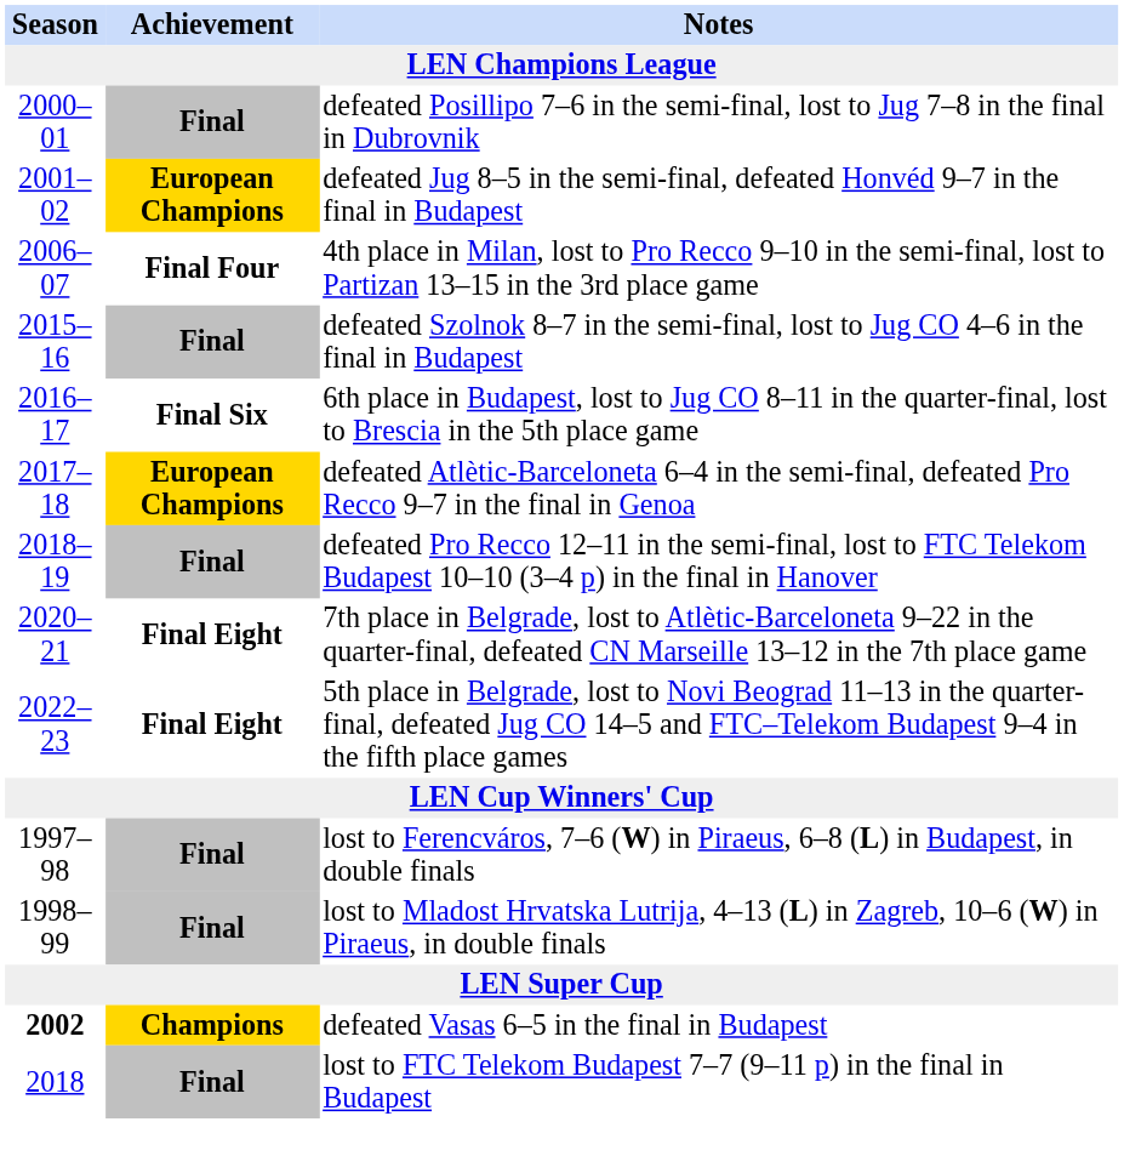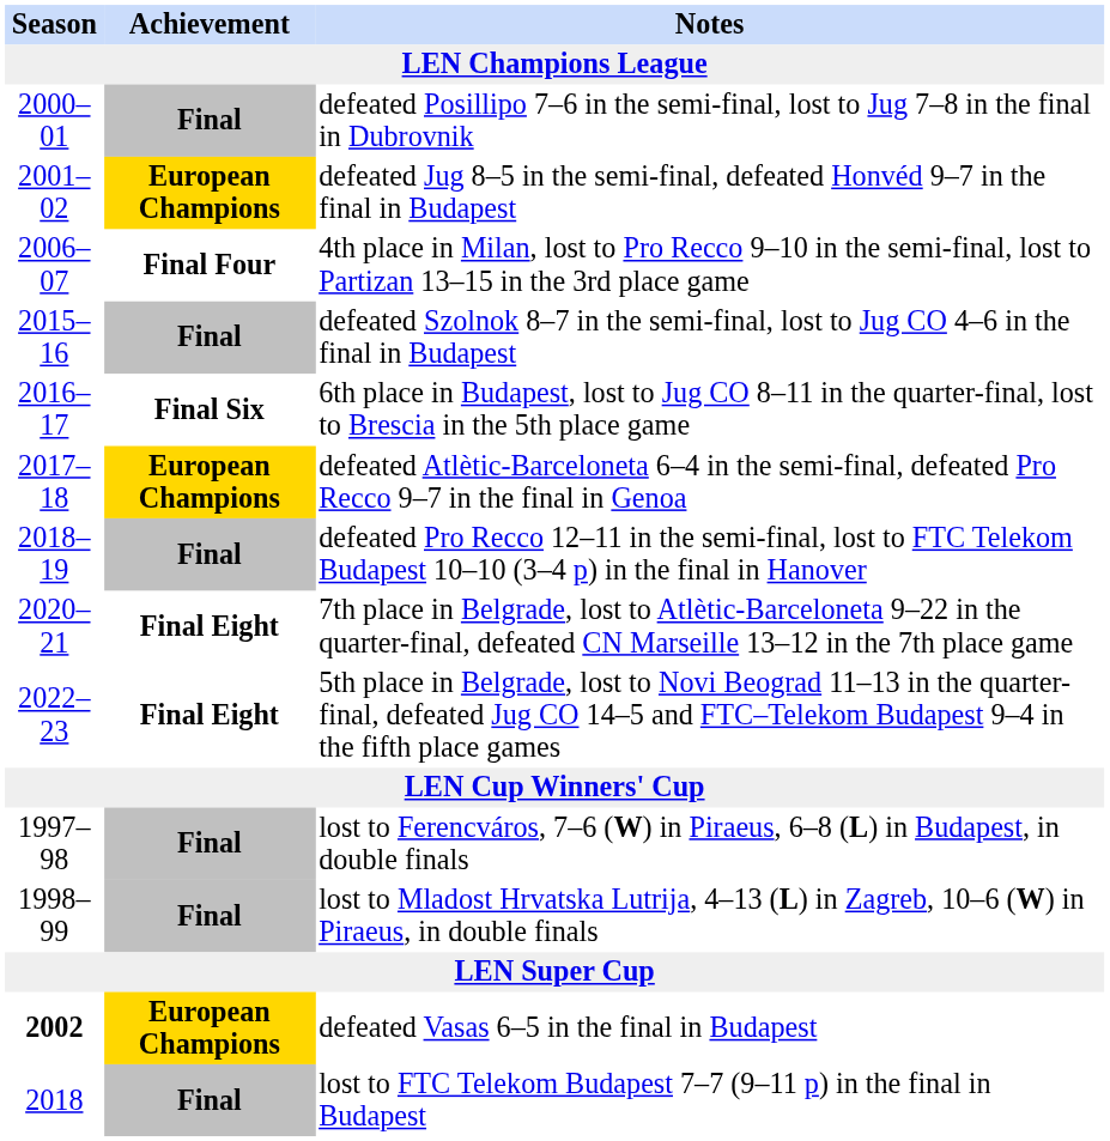defeated Vasas 6–5 in the final in Budapest | Achievement: Champions -> European Champions
